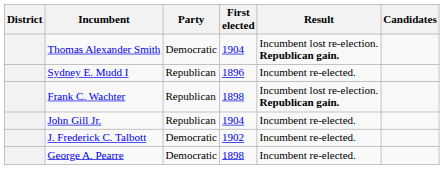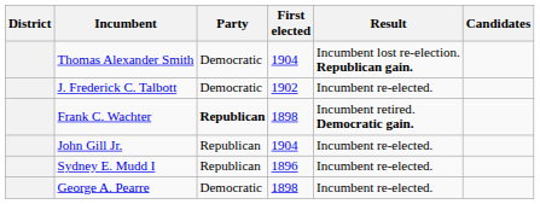rows swapped: J. Frederick C. Talbott <-> Sydney E. Mudd I
Frank C. Wachter | Party: normal -> bold
Frank C. Wachter | Result: Incumbent lost re-election. Republican gain. -> Incumbent retired. Democratic gain.
